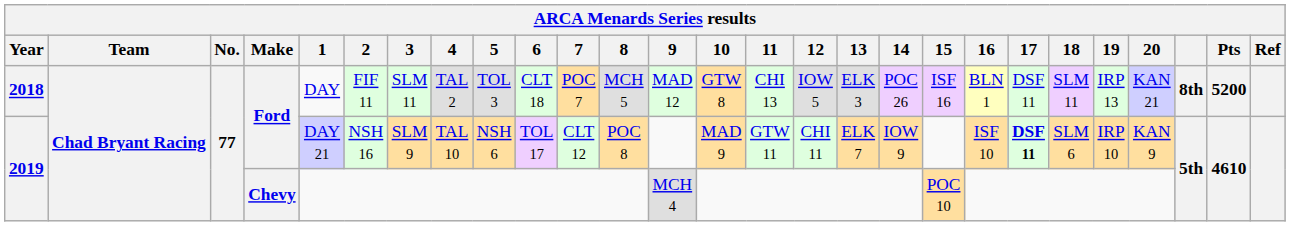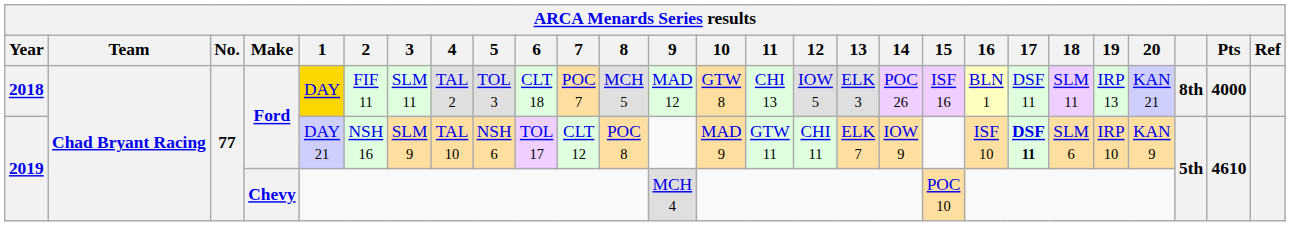2018 | 1: no background -> gold background
2018 | Pts: 5200 -> 4000
